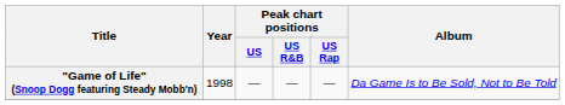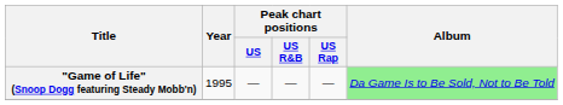"Game of Life" (Snoop Dogg featuring Steady Mobb'n) | Year: 1998 -> 1995
"Game of Life" (Snoop Dogg featuring Steady Mobb'n) | Album: no background -> lightgreen background
